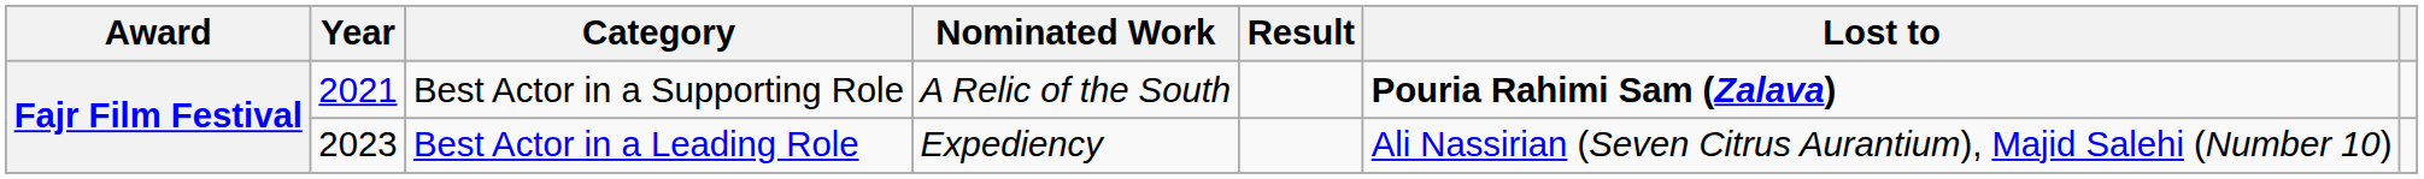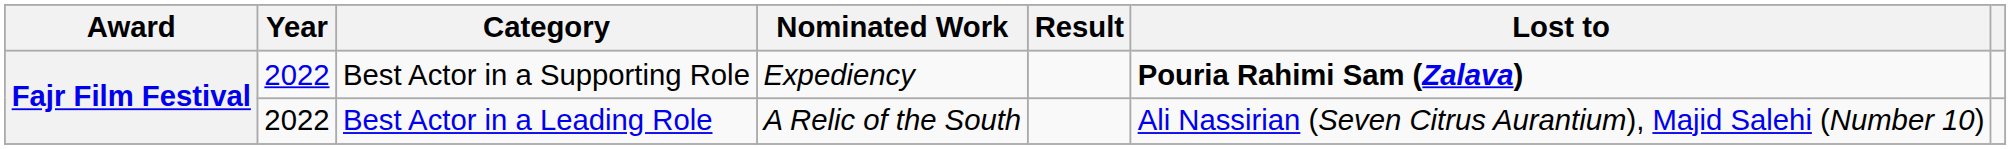Best Actor in a Supporting Role | Year: 2021 -> 2022
Best Actor in a Supporting Role | Nominated Work: A Relic of the South -> Expediency
Best Actor in a Leading Role | Year: 2023 -> 2022
Best Actor in a Leading Role | Nominated Work: Expediency -> A Relic of the South
